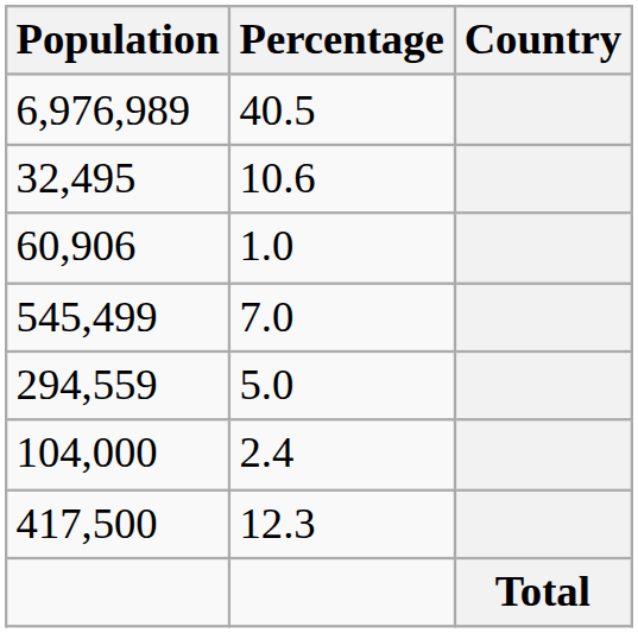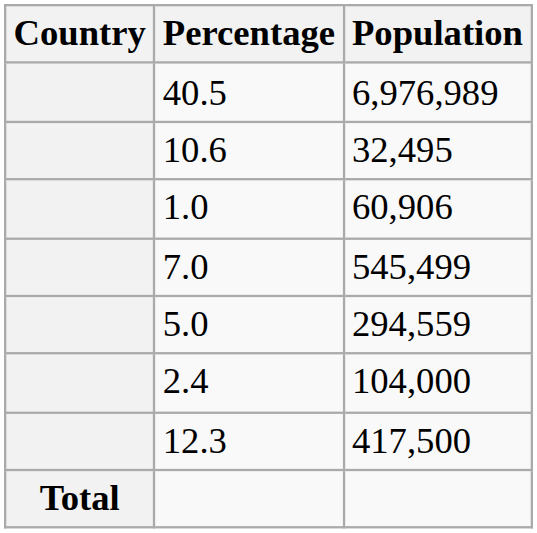columns swapped: Country <-> Population
